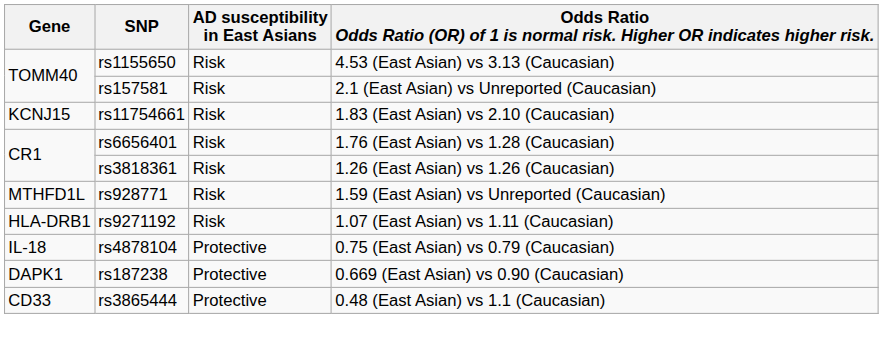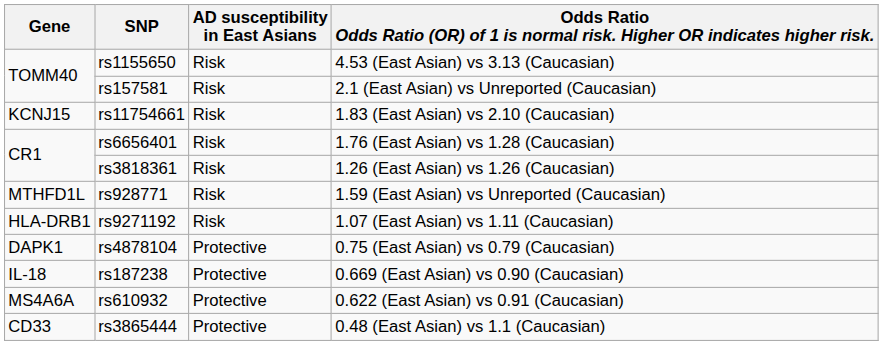rs4878104 | Gene: IL-18 -> DAPK1
rs187238 | Gene: DAPK1 -> IL-18
+ row: MS4A6A | rs610932 | Protective | 0.622 (East Asian) vs 0.91 (Caucasian)
